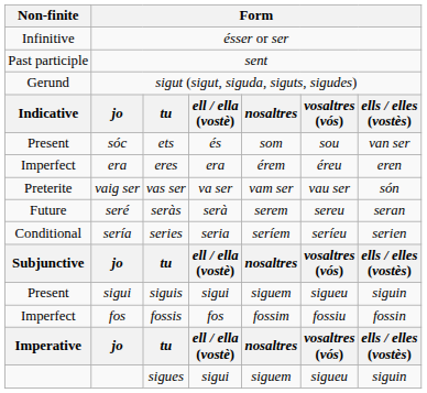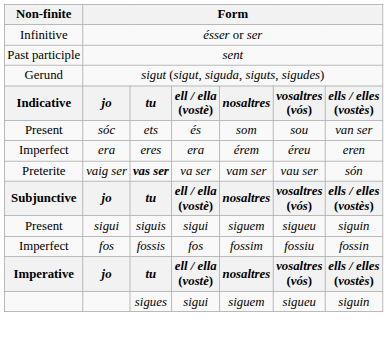vaig ser | column 3: normal -> bold
- row: Future | seré | seràs | serà | serem | sereu | seran
- row: Conditional | sería | series | seria | seríem | seríeu | serien
